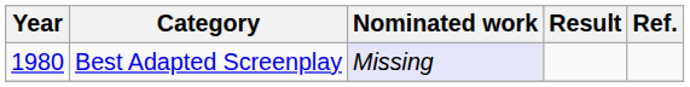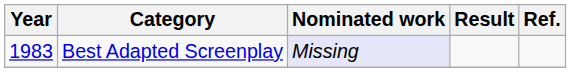Best Adapted Screenplay | Year: 1980 -> 1983
